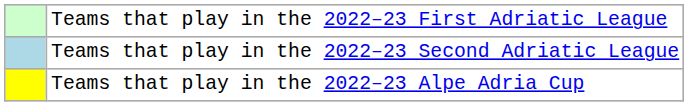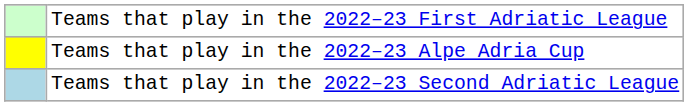rows swapped: Teams that play in the 2022–23 Second Adriatic League <-> Teams that play in the 2022–23 Alpe Adria Cup
